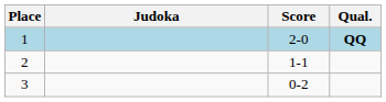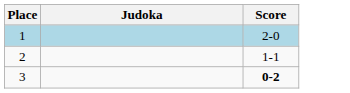- column: Qual. | QQ
3 | Score: normal -> bold
